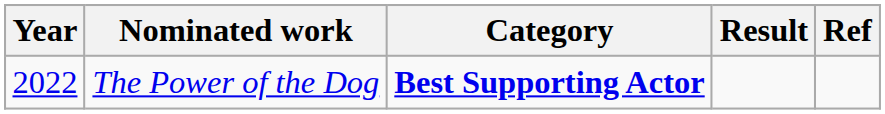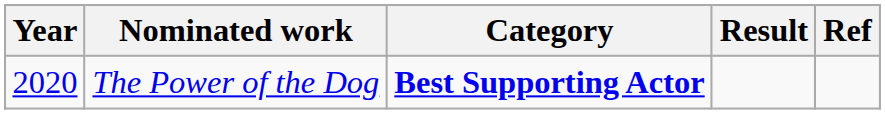The Power of the Dog | Year: 2022 -> 2020
